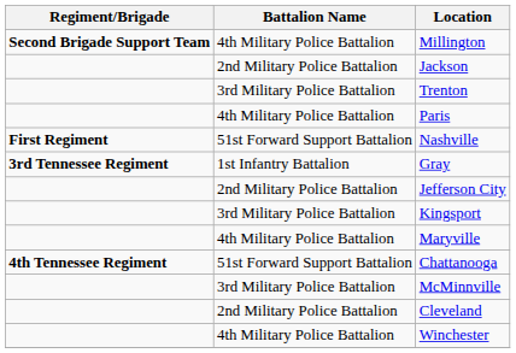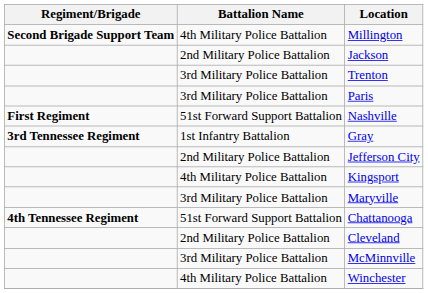Paris | Battalion Name: 4th Military Police Battalion -> 3rd Military Police Battalion
Kingsport | Battalion Name: 3rd Military Police Battalion -> 4th Military Police Battalion
Maryville | Battalion Name: 4th Military Police Battalion -> 3rd Military Police Battalion
rows swapped: Cleveland <-> McMinnville
